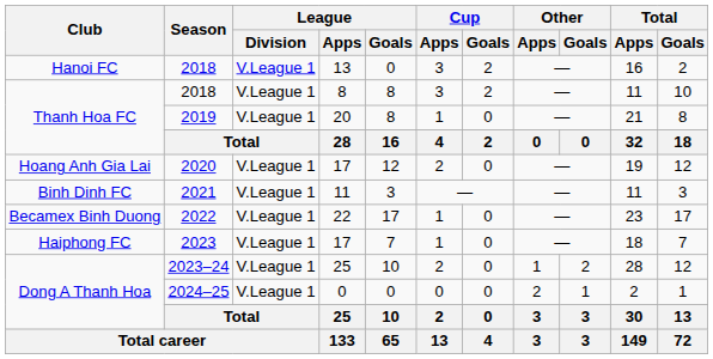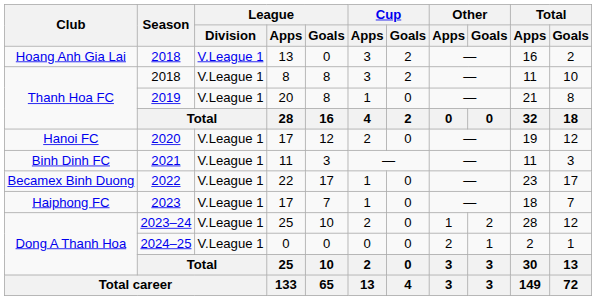2018 / 13 | Club: Hanoi FC -> Hoang Anh Gia Lai
2020 | Club: Hoang Anh Gia Lai -> Hanoi FC
